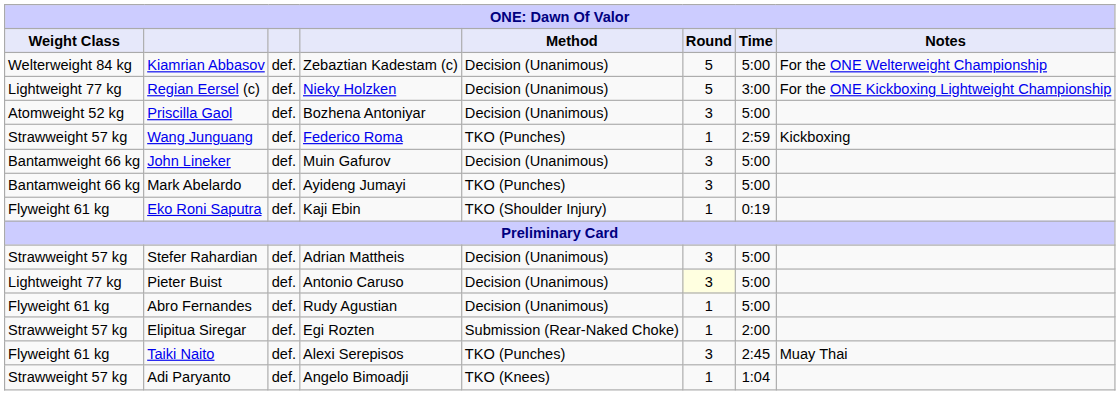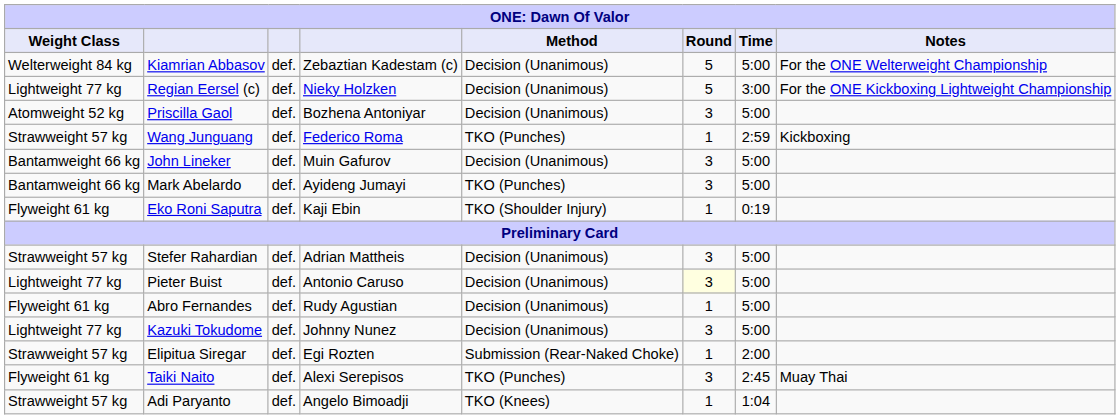+ row: Lightweight 77 kg | Kazuki Tokudome | def. | Johnny Nunez | Decision (Unanimous) | 3 | 5:00
